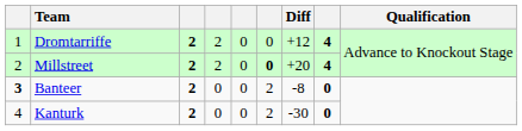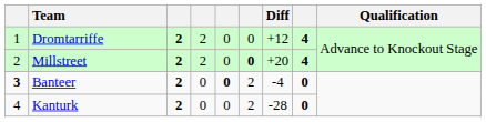Banteer | column 5: normal -> bold
Banteer | Diff: -8 -> -4
Kanturk | Diff: -30 -> -28
